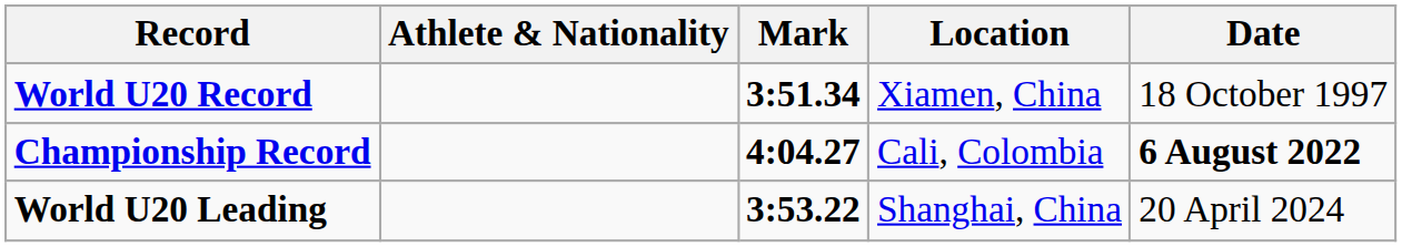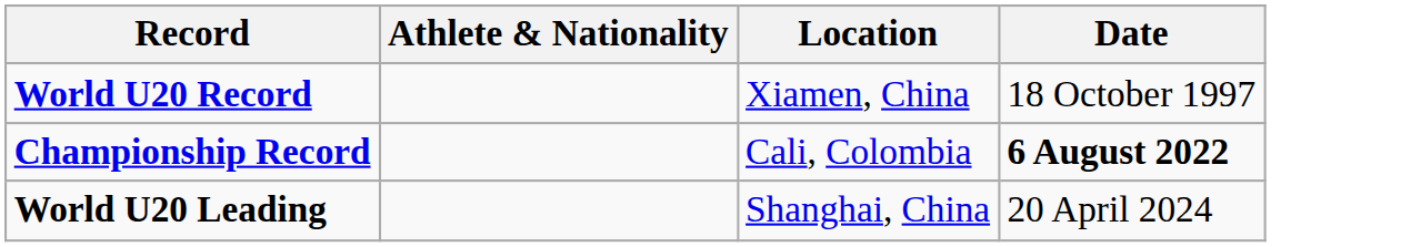- column: Mark | 3:51.34 | 4:04.27 | 3:53.22
